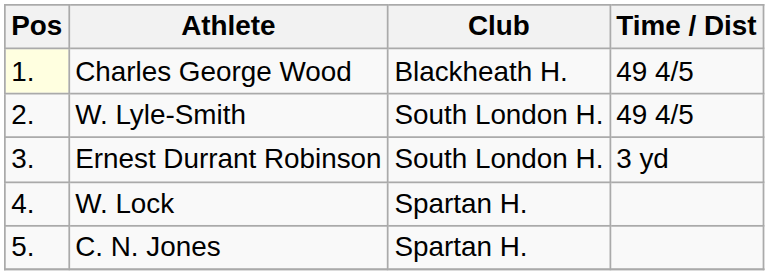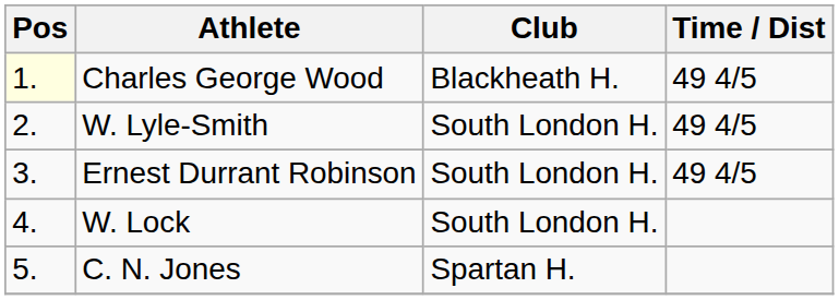Ernest Durrant Robinson | Time / Dist: 3 yd -> 49 4/5
W. Lock | Club: Spartan H. -> South London H.
